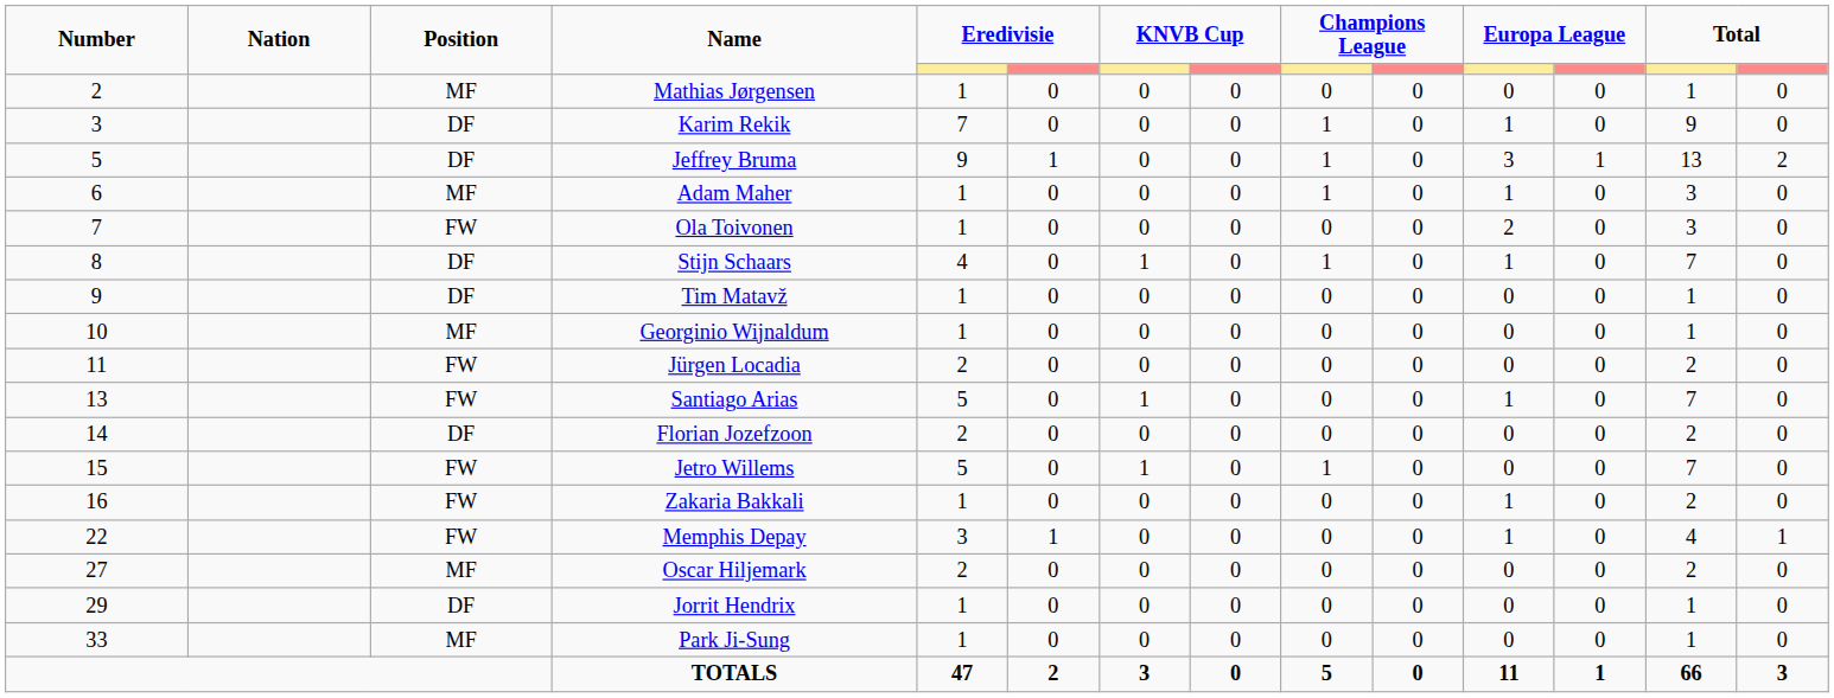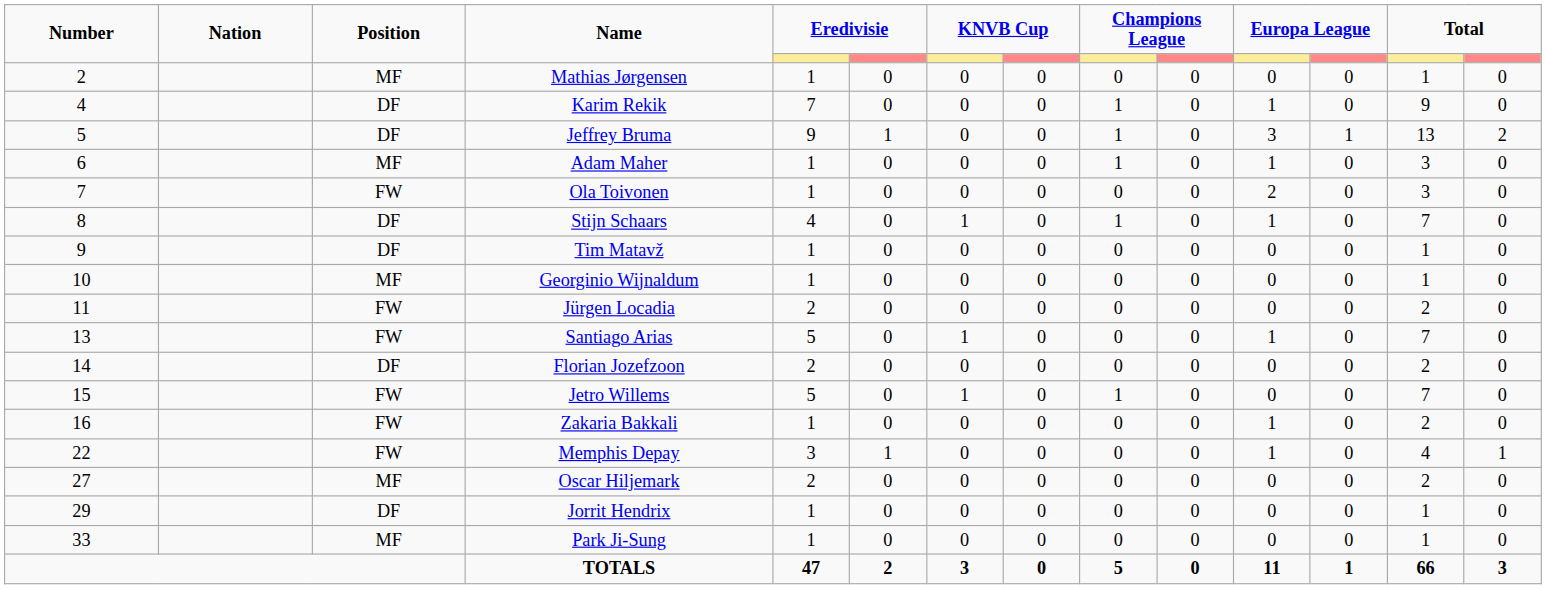Karim Rekik | Number: 3 -> 4
